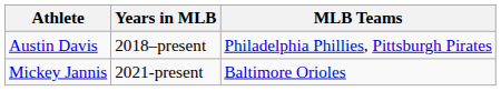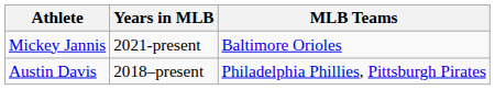rows swapped: Austin Davis <-> Mickey Jannis
